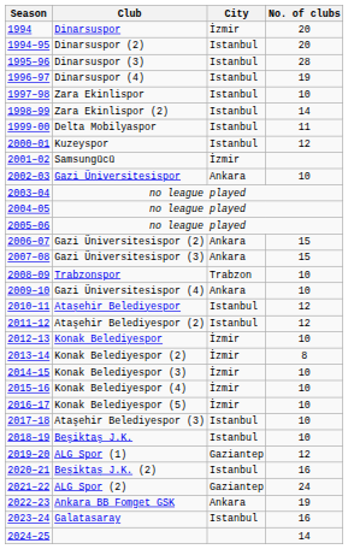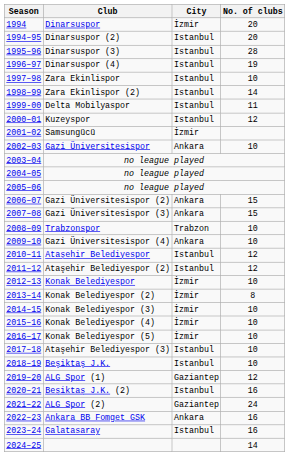Ankara BB Fomget GSK | No. of clubs: 19 -> 16
